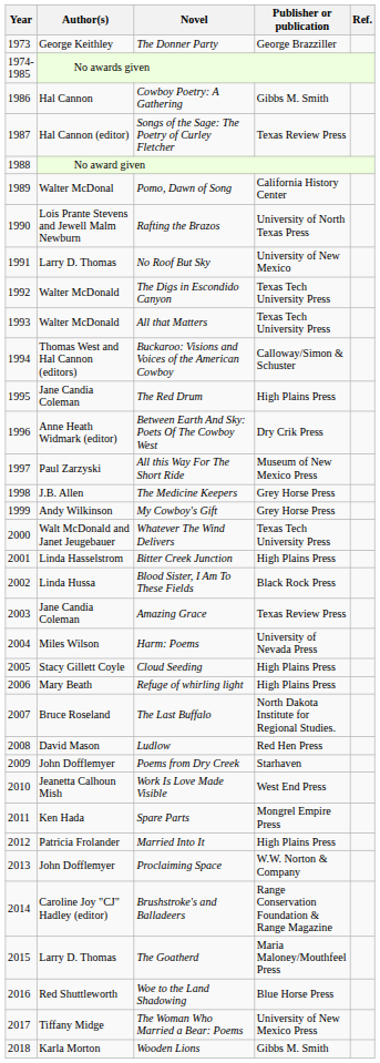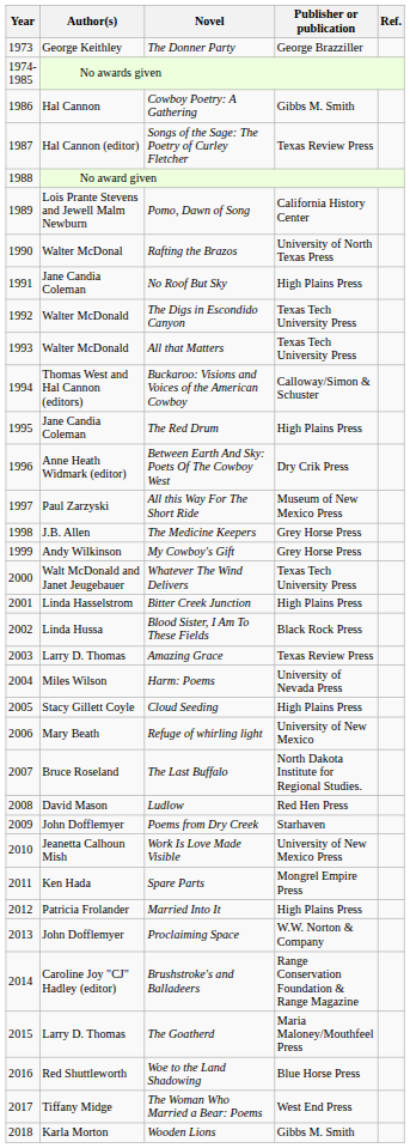Pomo, Dawn of Song | Author(s): Walter McDonal -> Lois Prante Stevens and Jewell Malm Newburn
Rafting the Brazos | Author(s): Lois Prante Stevens and Jewell Malm Newburn -> Walter McDonal
No Roof But Sky | Author(s): Larry D. Thomas -> Jane Candia Coleman
No Roof But Sky | Publisher or publication: University of New Mexico -> High Plains Press
Amazing Grace | Author(s): Jane Candia Coleman -> Larry D. Thomas
Refuge of whirling light | Publisher or publication: High Plains Press -> University of New Mexico
Work Is Love Made Visible | Publisher or publication: West End Press -> University of New Mexico Press
The Woman Who Married a Bear: Poems | Publisher or publication: University of New Mexico Press -> West End Press
